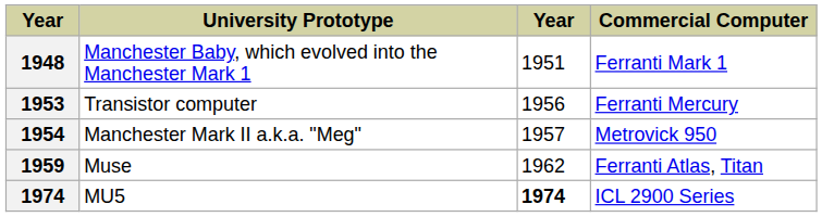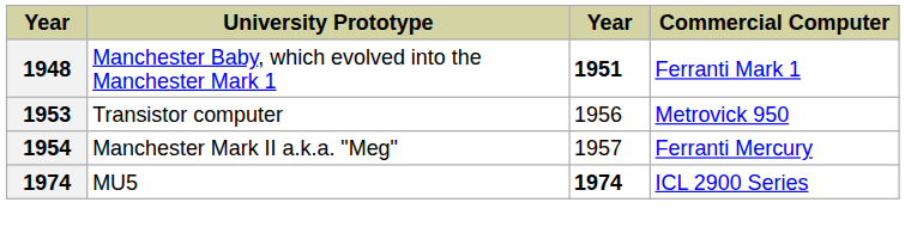Manchester Baby, which evolved into the Manchester Mark 1 | column 3: normal -> bold
Transistor computer | Commercial Computer: Ferranti Mercury -> Metrovick 950
Manchester Mark II a.k.a. "Meg" | Commercial Computer: Metrovick 950 -> Ferranti Mercury
- row: 1959 | Muse | 1962 | Ferranti Atlas, Titan
